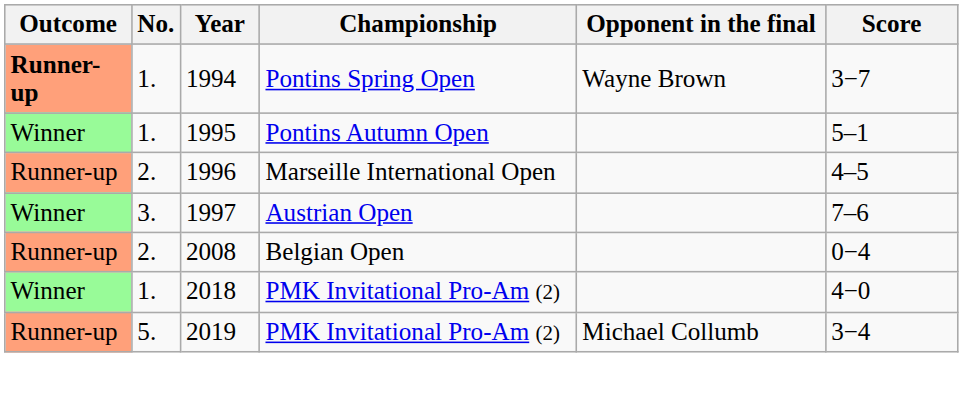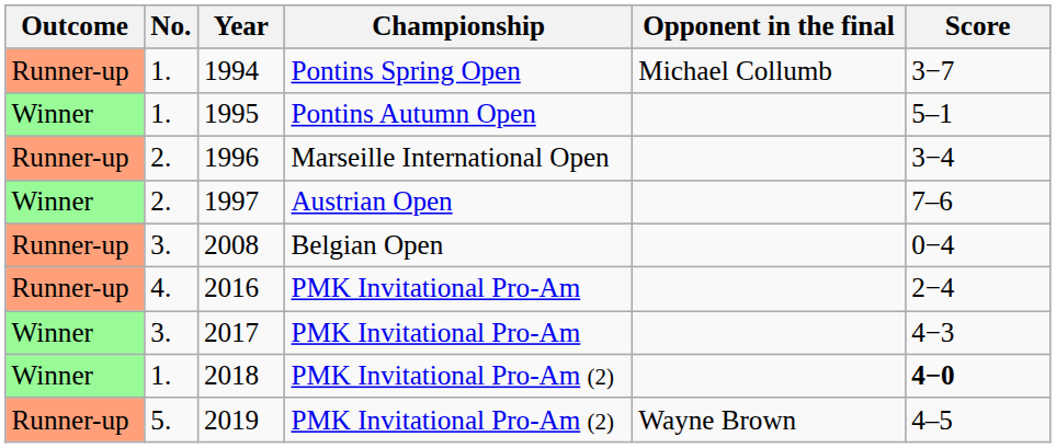1994 | Outcome: bold -> normal
1994 | Opponent in the final: Wayne Brown -> Michael Collumb
1996 | Score: 4–5 -> 3−4
1997 | No.: 3. -> 2.
2008 | No.: 2. -> 3.
+ row: Runner-up | 4. | 2016 | PMK Invitational Pro-Am | 2−4
+ row: Winner | 3. | 2017 | PMK Invitational Pro-Am | 4−3
2018 | Score: normal -> bold
2019 | Opponent in the final: Michael Collumb -> Wayne Brown
2019 | Score: 3−4 -> 4–5
